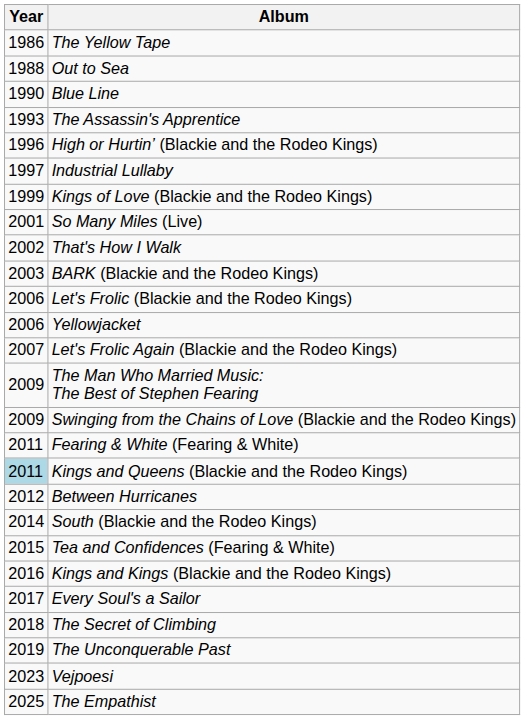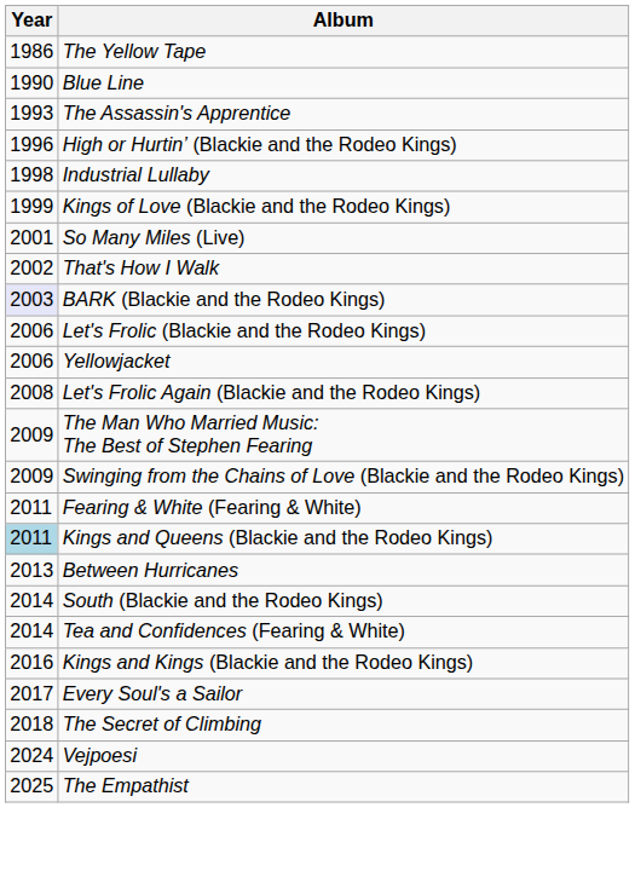- row: 1988 | Out to Sea
Industrial Lullaby | Year: 1997 -> 1998
BARK (Blackie and the Rodeo Kings) | Year: no background -> lavender background
Let's Frolic Again (Blackie and the Rodeo Kings) | Year: 2007 -> 2008
Between Hurricanes | Year: 2012 -> 2013
Tea and Confidences (Fearing & White) | Year: 2015 -> 2014
- row: 2019 | The Unconquerable Past
Vejpoesi | Year: 2023 -> 2024
